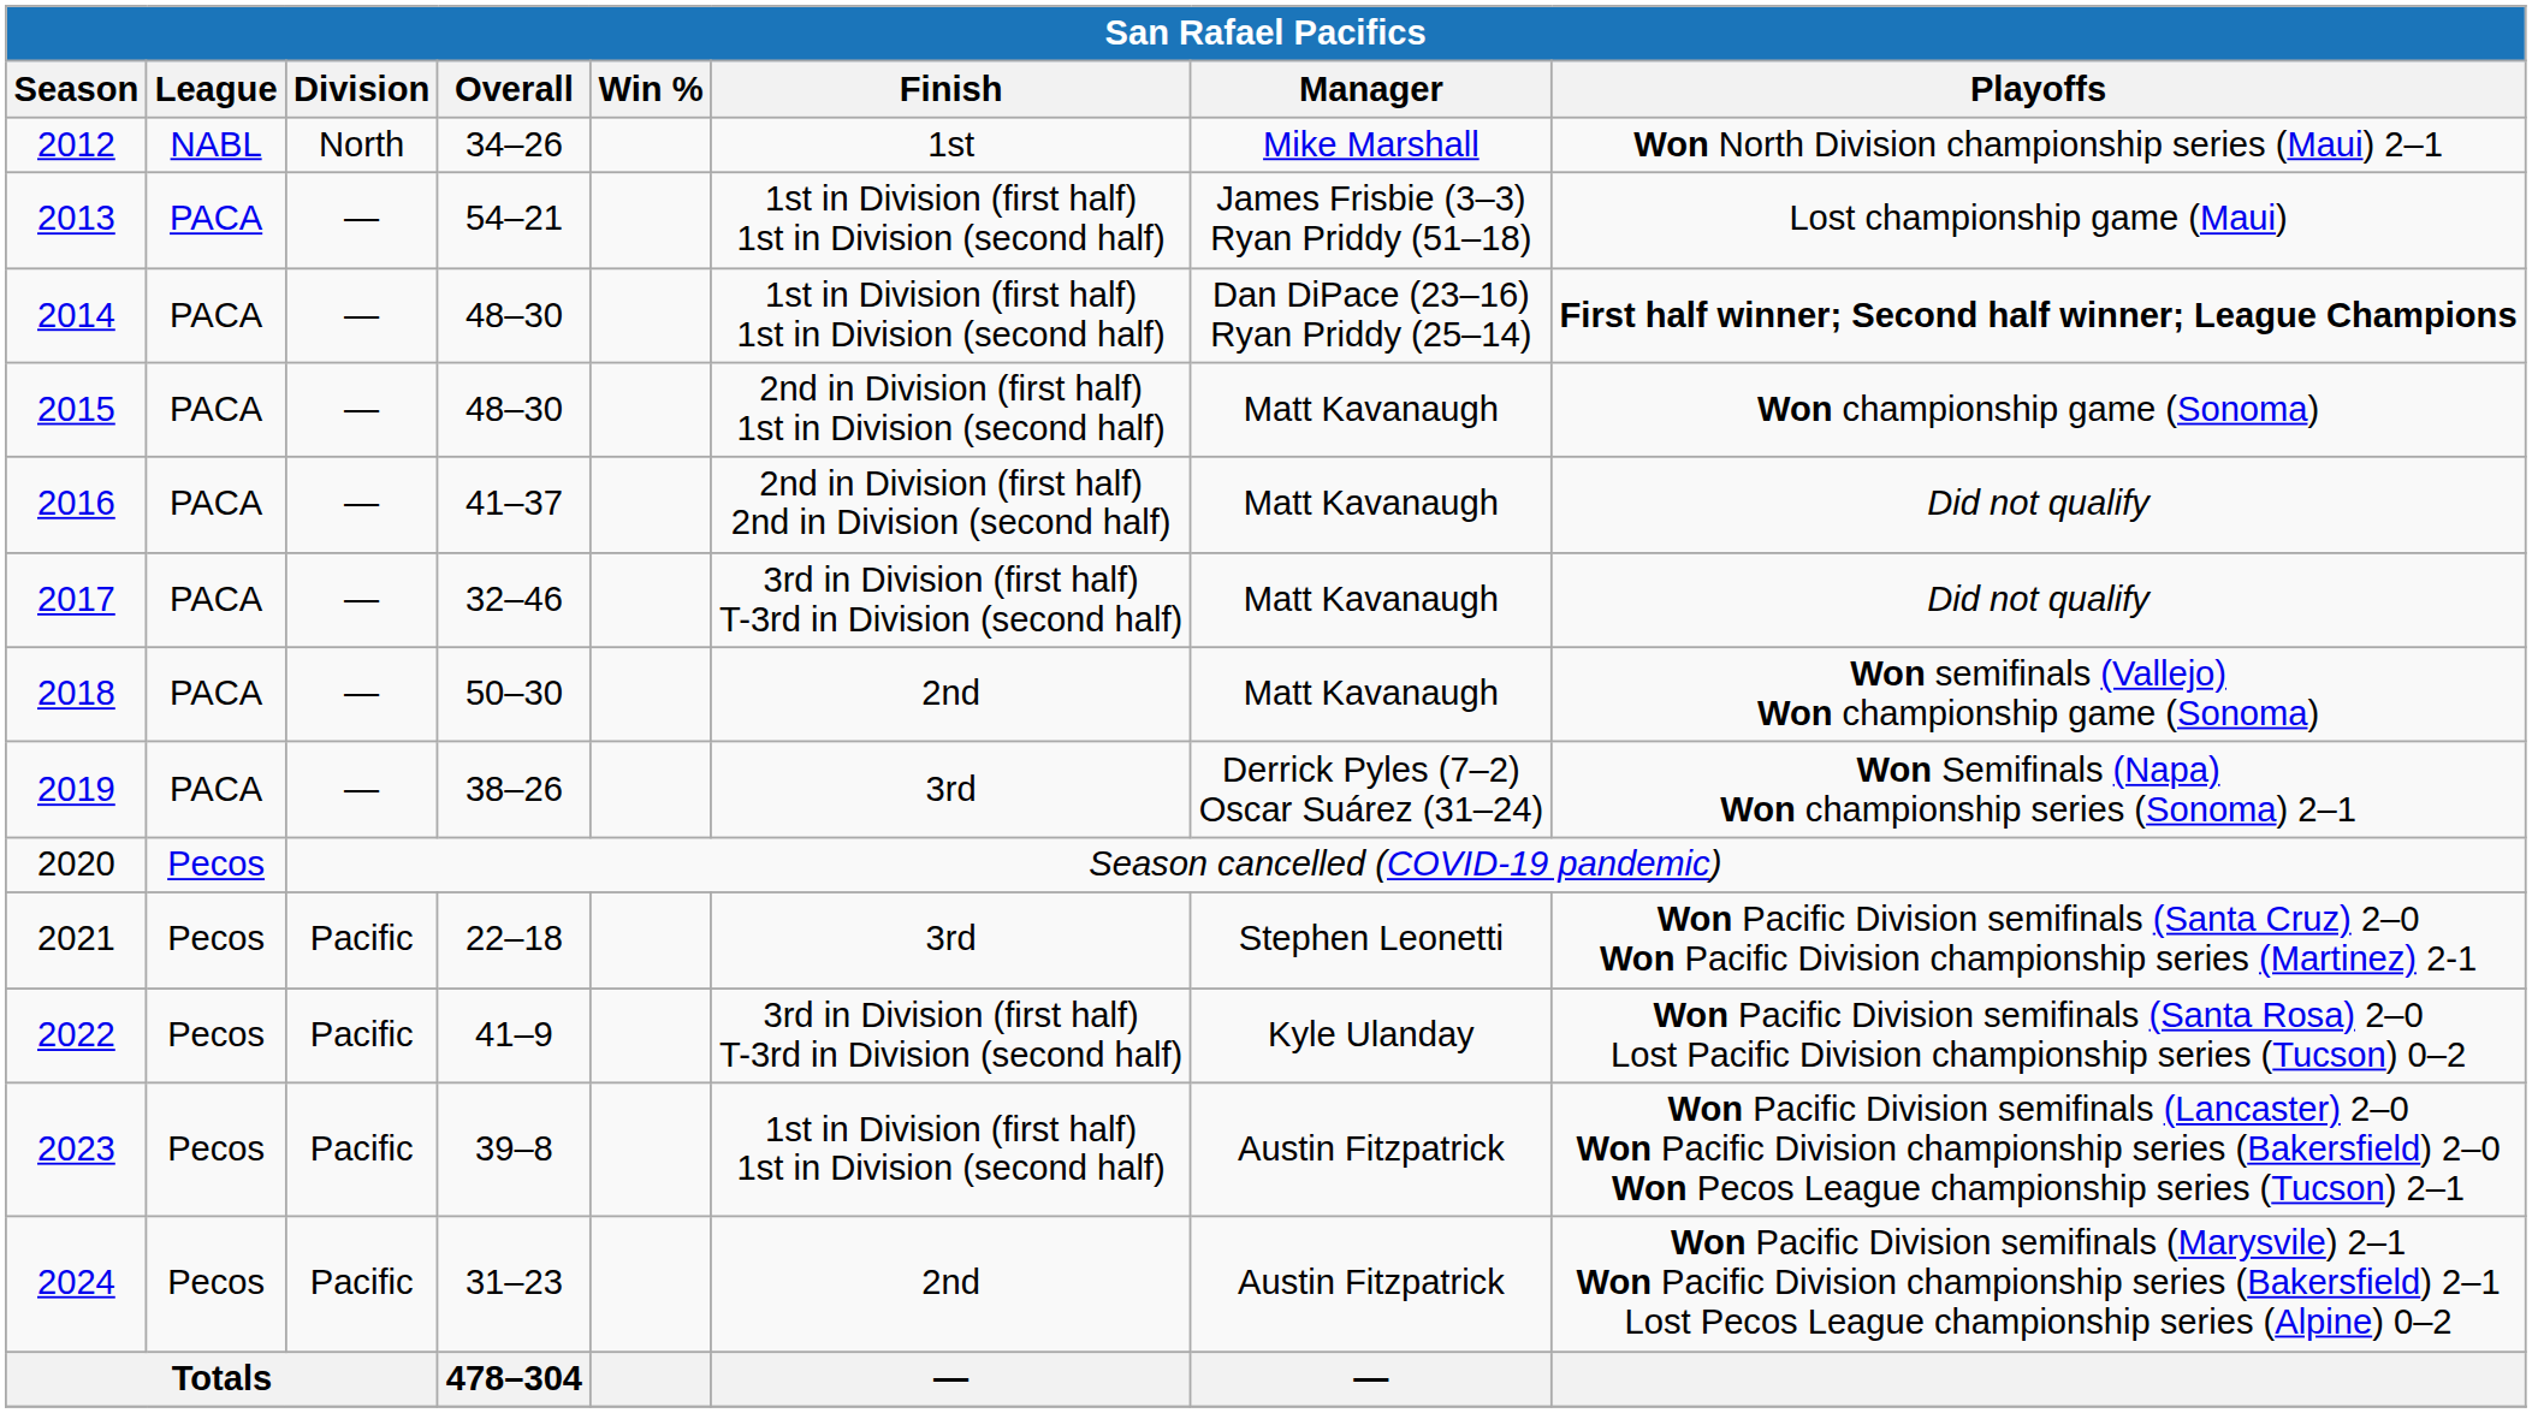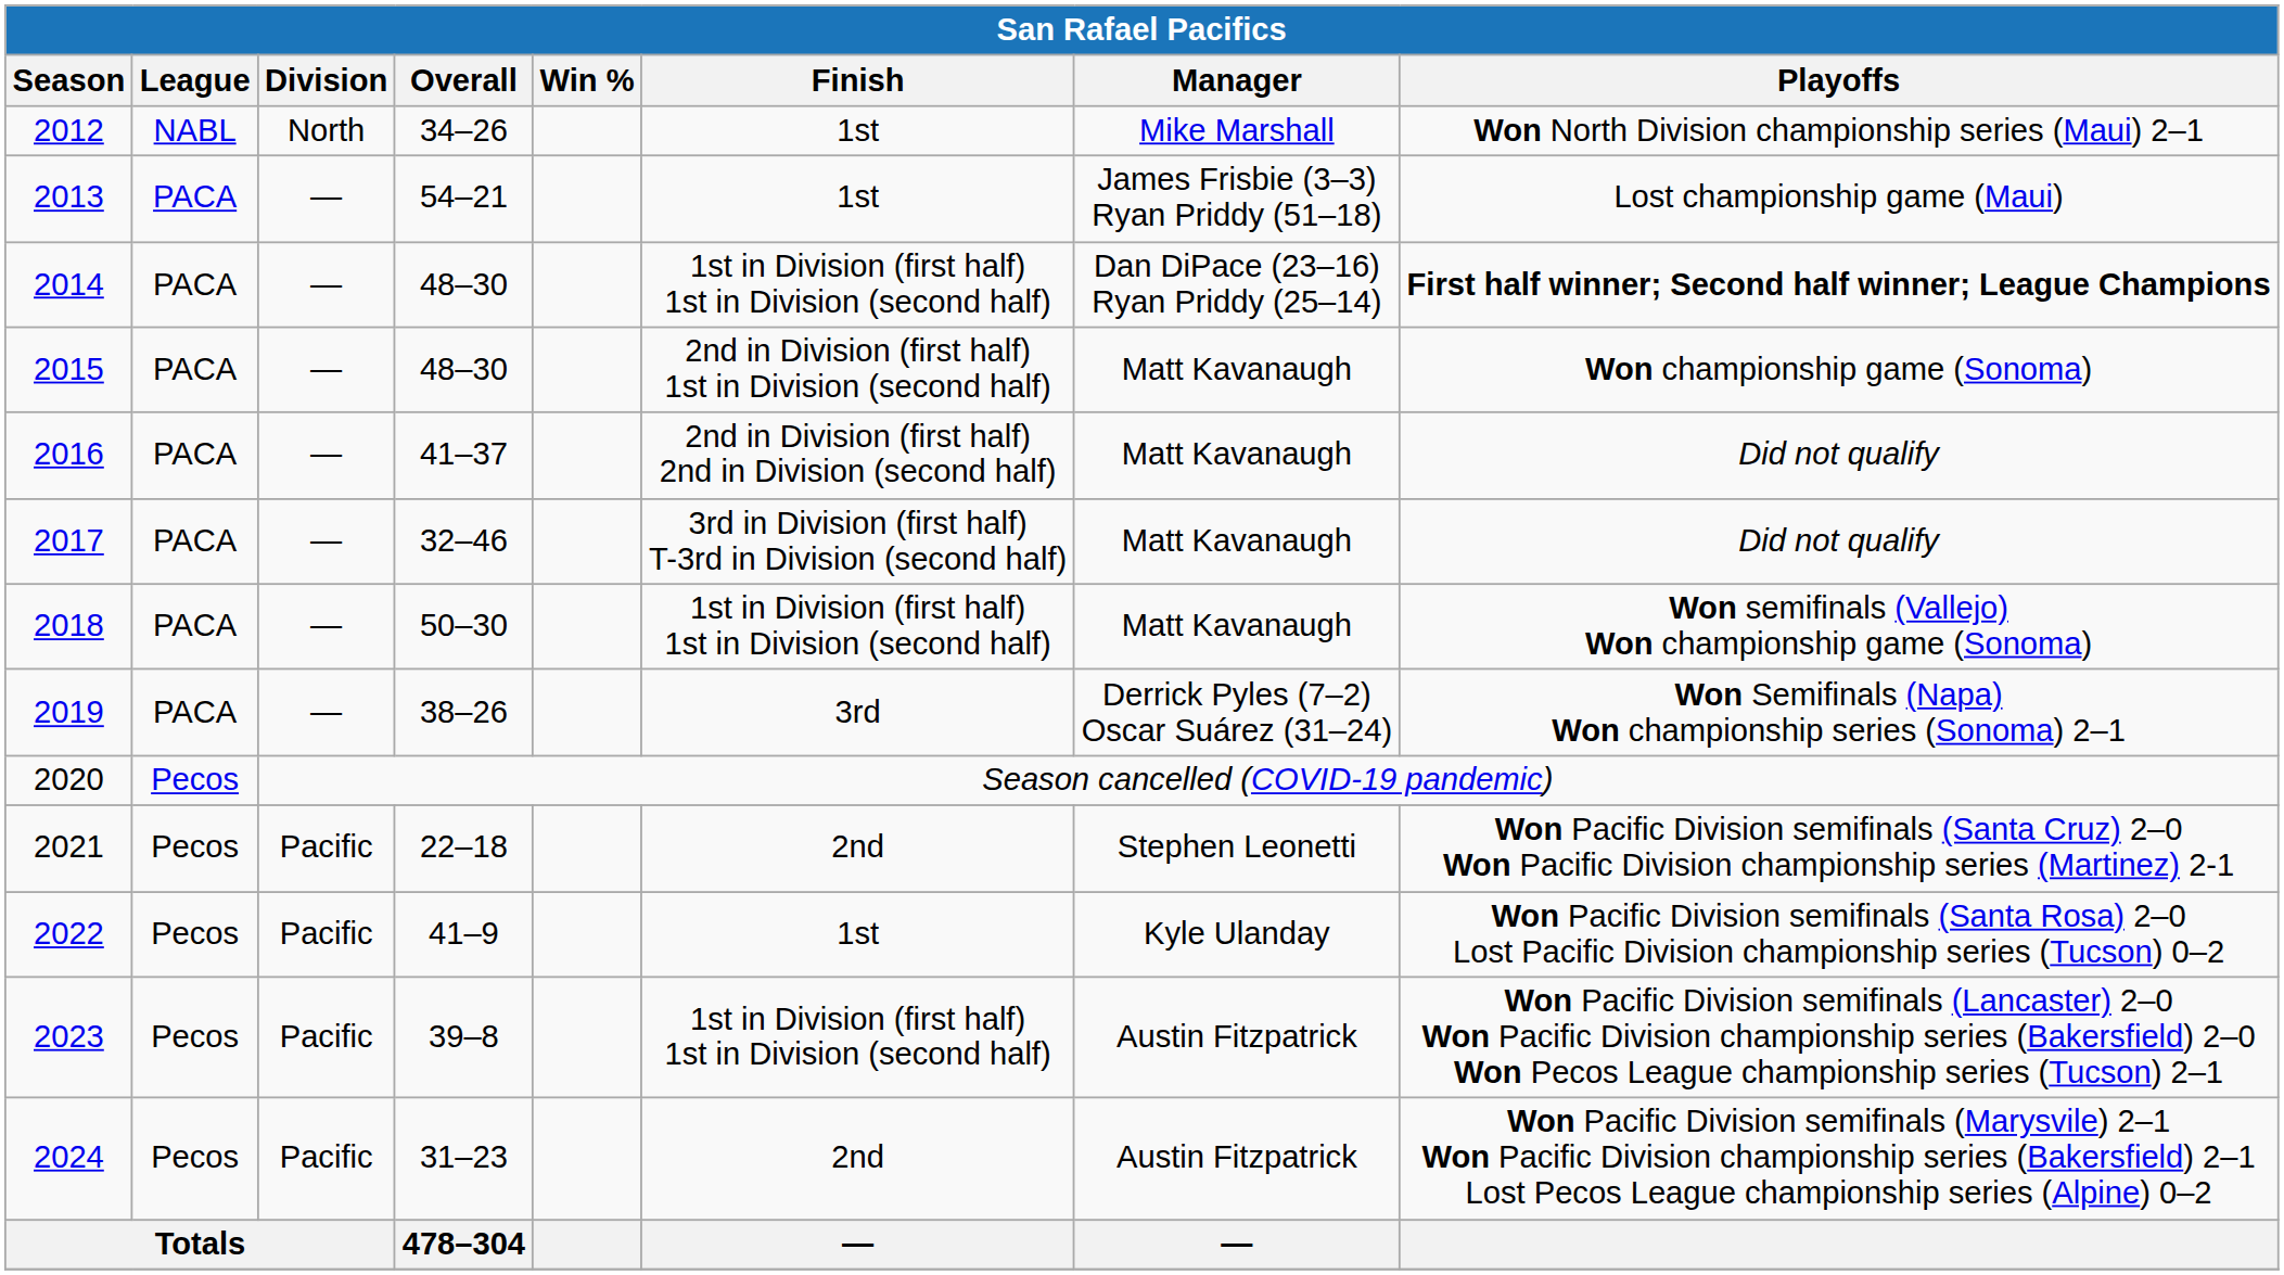2013 | Finish: 1st in Division (first half) 1st in Division (second half) -> 1st
2018 | Finish: 2nd -> 1st in Division (first half) 1st in Division (second half)
2021 | Finish: 3rd -> 2nd
2022 | Finish: 3rd in Division (first half) T-3rd in Division (second half) -> 1st
